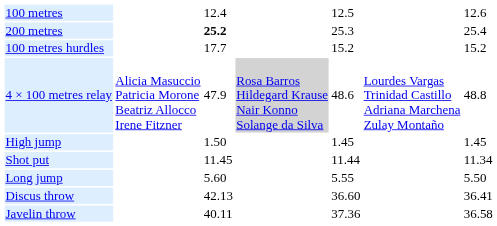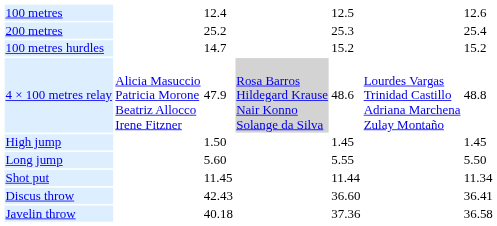200 metres | column 3: bold -> normal
100 metres hurdles | column 3: 17.7 -> 14.7
rows swapped: Long jump <-> Shot put
Discus throw | column 3: 42.13 -> 42.43
Javelin throw | column 3: 40.11 -> 40.18
